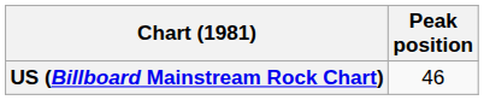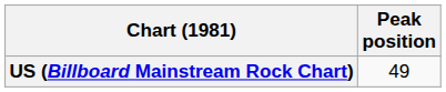US (Billboard Mainstream Rock Chart) | Peak position: 46 -> 49
